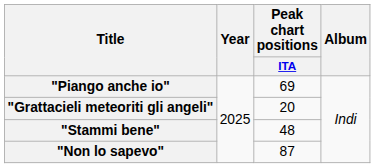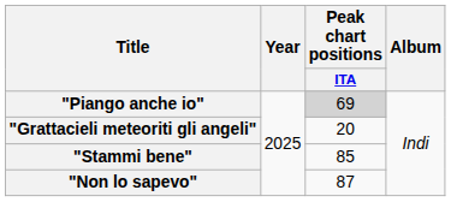"Piango anche io" | Peak chart positions / ITA: no background -> lightgrey background
"Stammi bene" | Peak chart positions / ITA: 48 -> 85
